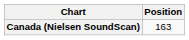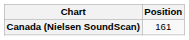Canada (Nielsen SoundScan) | Position: 163 -> 161
